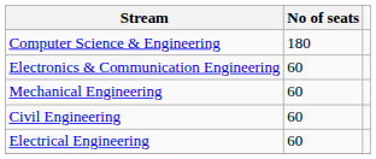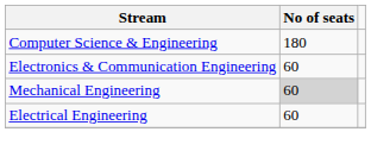Mechanical Engineering | No of seats: no background -> lightgrey background
- row: Civil Engineering | 60
